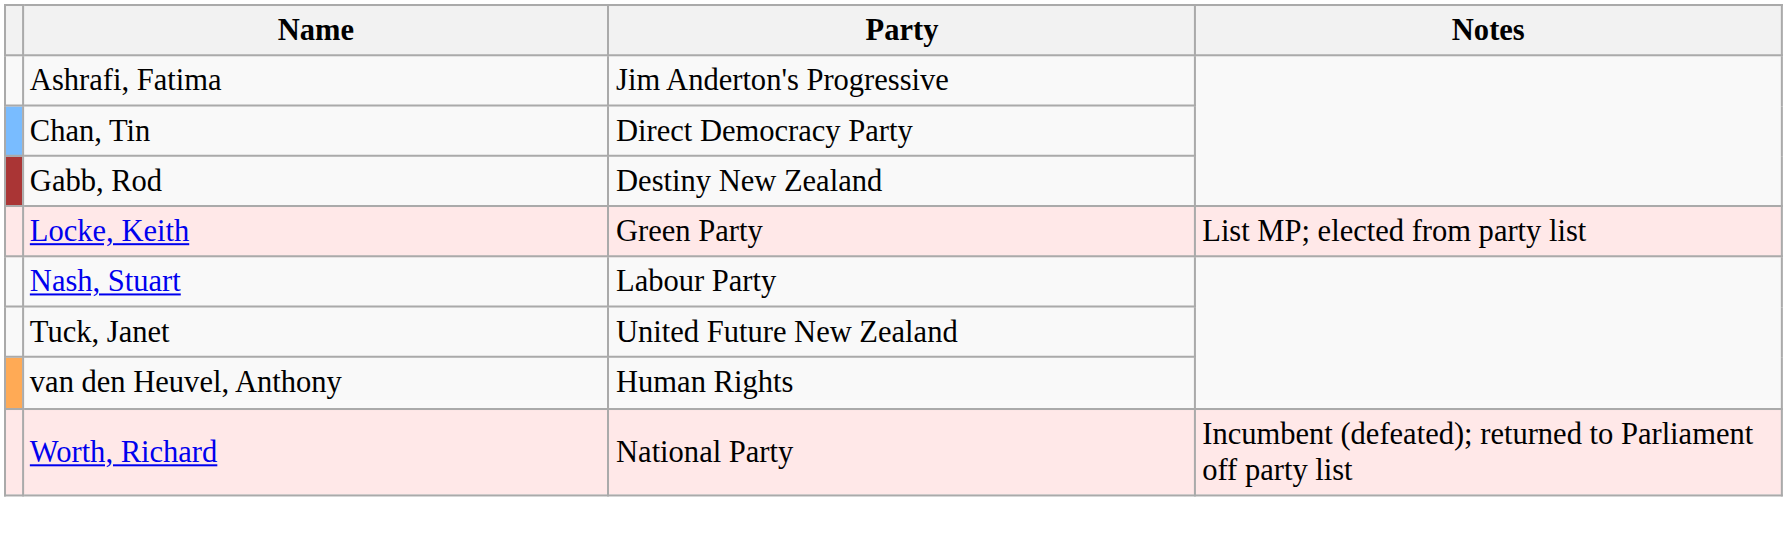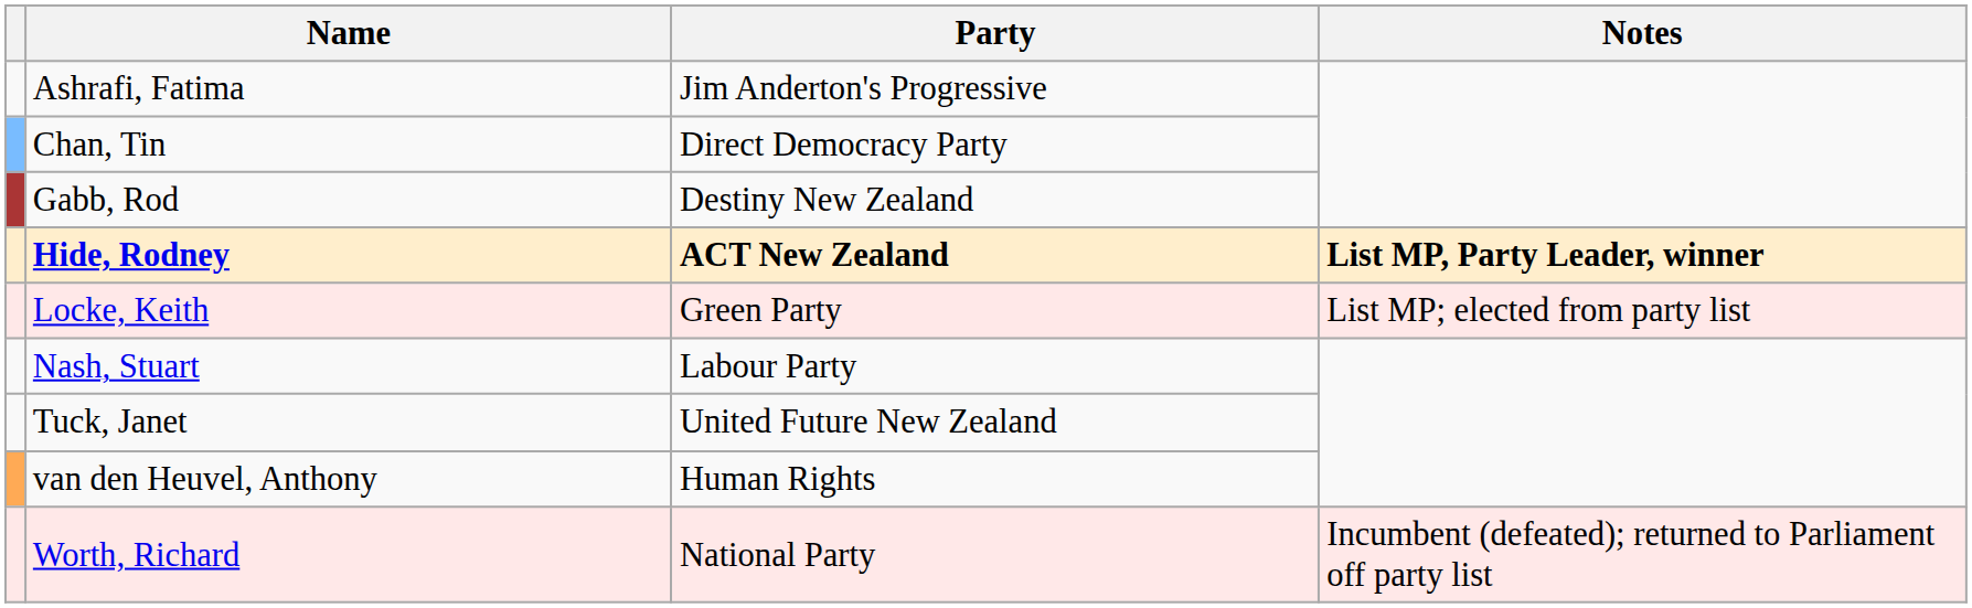+ row: Hide, Rodney | ACT New Zealand | List MP, Party Leader, winner
